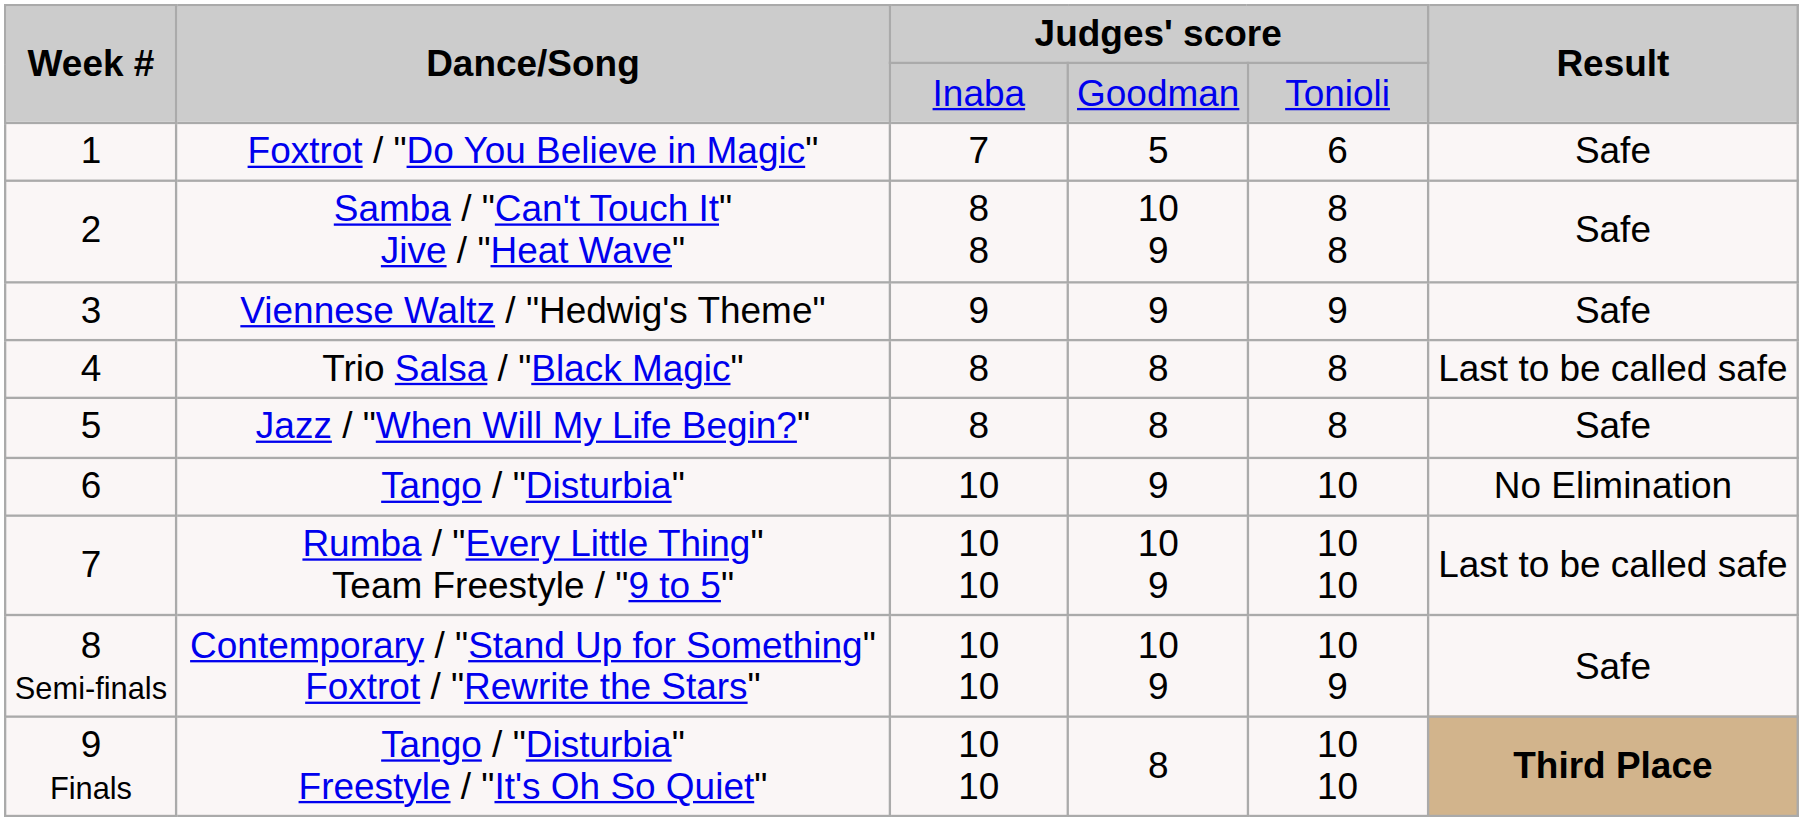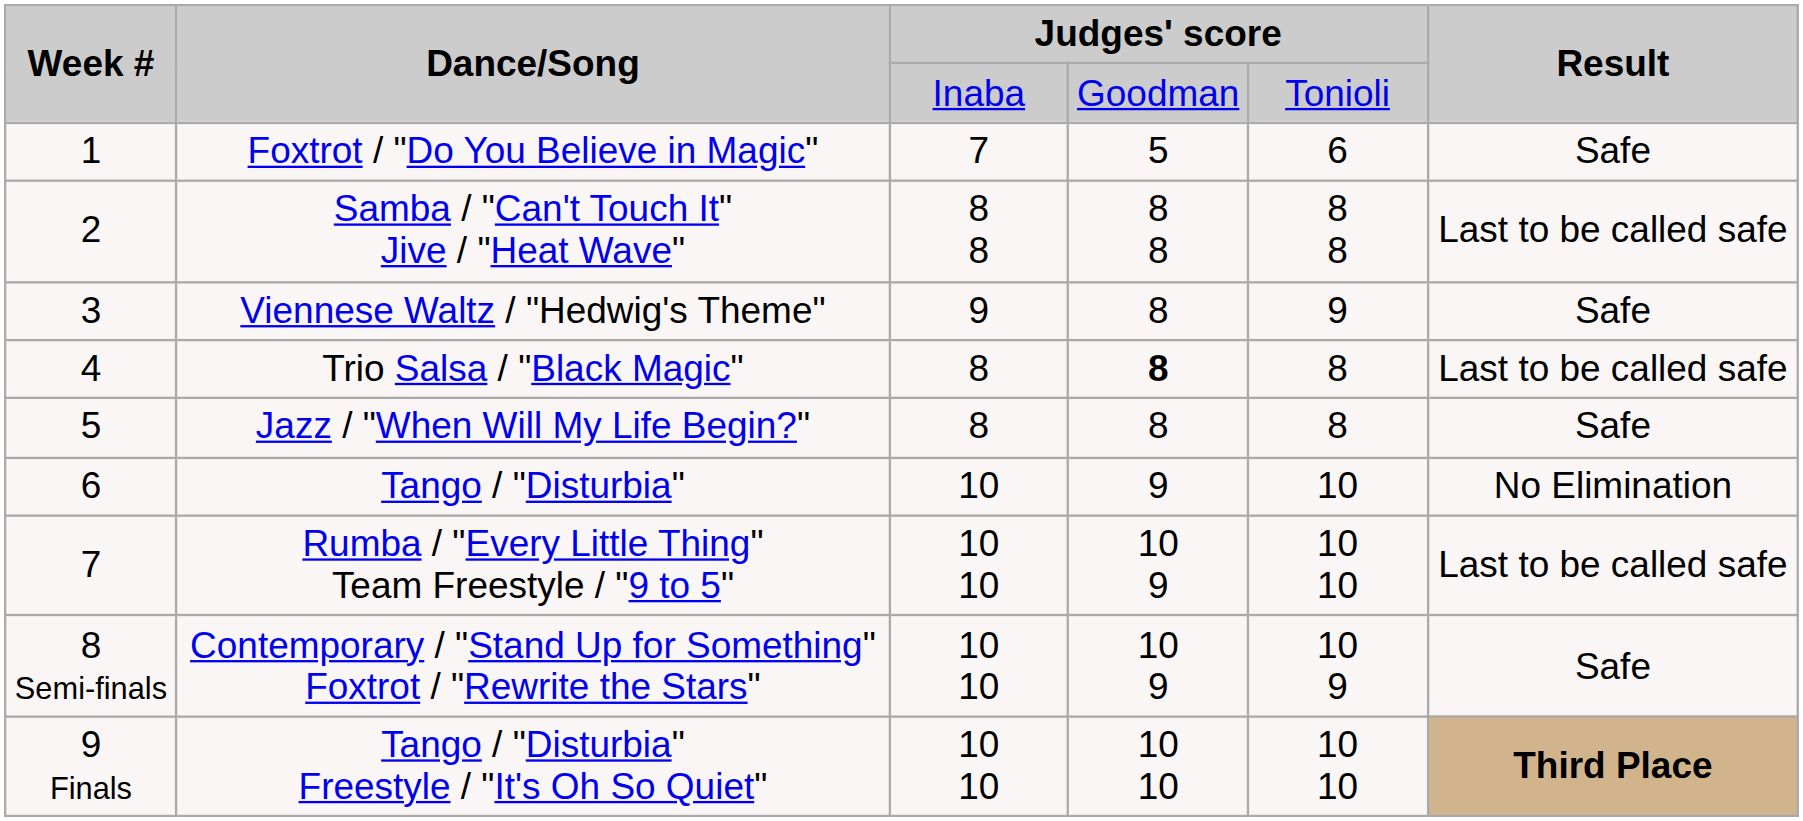Samba / "Can't Touch It" Jive / "Heat Wave" | column 4: 10 9 -> 8 8
Samba / "Can't Touch It" Jive / "Heat Wave" | Result: Safe -> Last to be called safe
Viennese Waltz / "Hedwig's Theme" | column 4: 9 -> 8
Trio Salsa / "Black Magic" | column 4: normal -> bold
Tango / "Disturbia" Freestyle / "It's Oh So Quiet" | column 4: 8 -> 10 10
